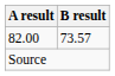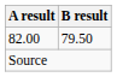82.00 | B result: 73.57 -> 79.50
